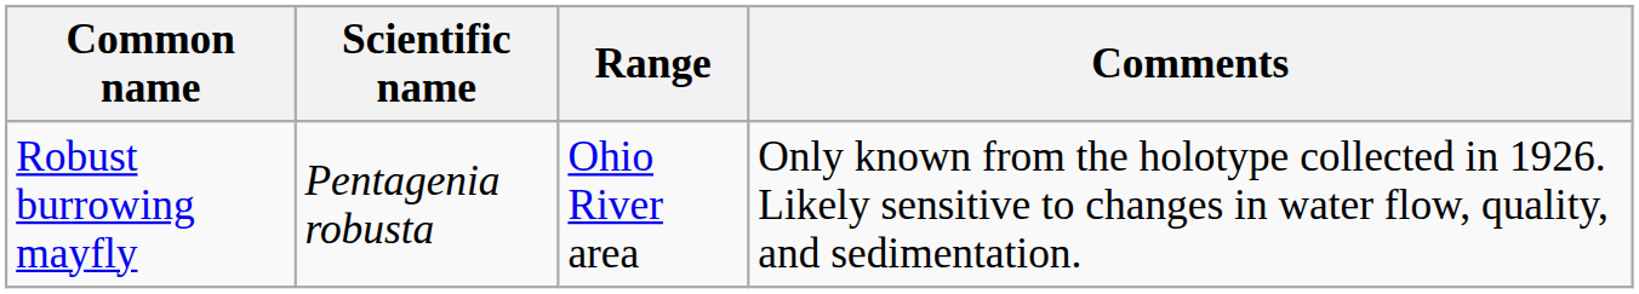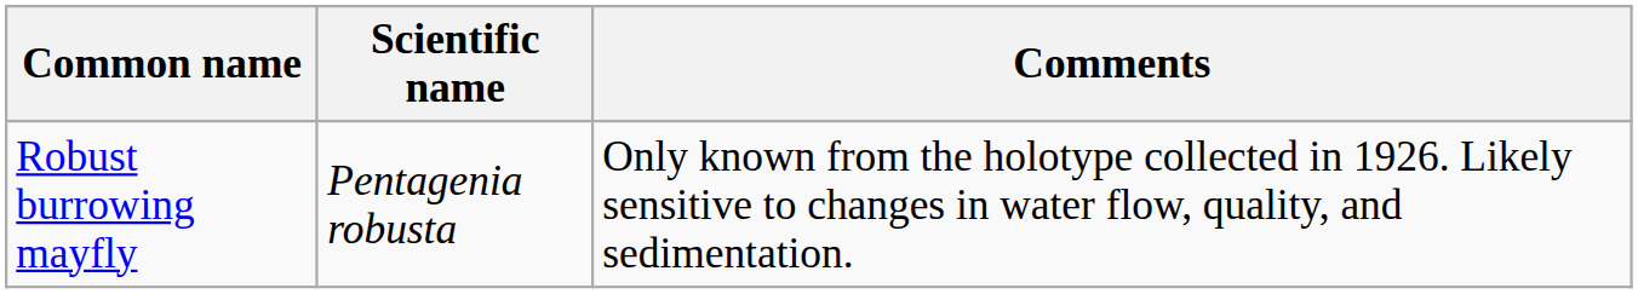- column: Range | Ohio River area
